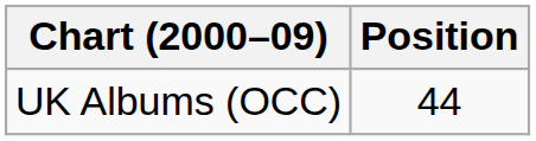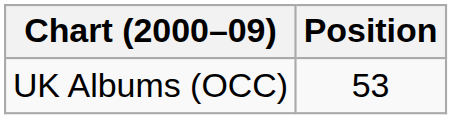UK Albums (OCC) | Position: 44 -> 53
